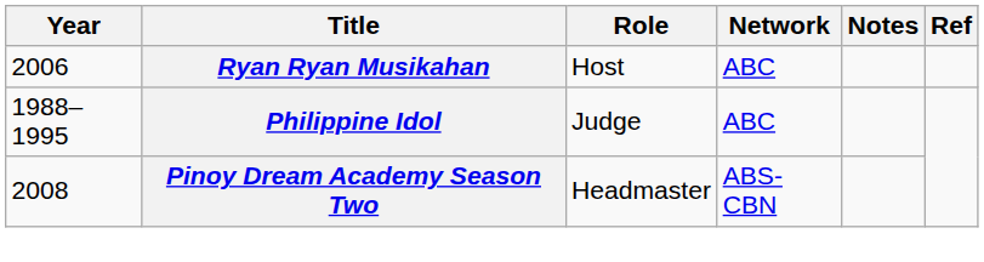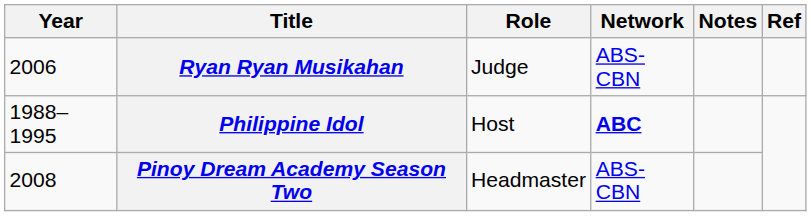Ryan Ryan Musikahan | Role: Host -> Judge
Ryan Ryan Musikahan | Network: ABC -> ABS-CBN
Philippine Idol | Role: Judge -> Host
Philippine Idol | Network: normal -> bold
